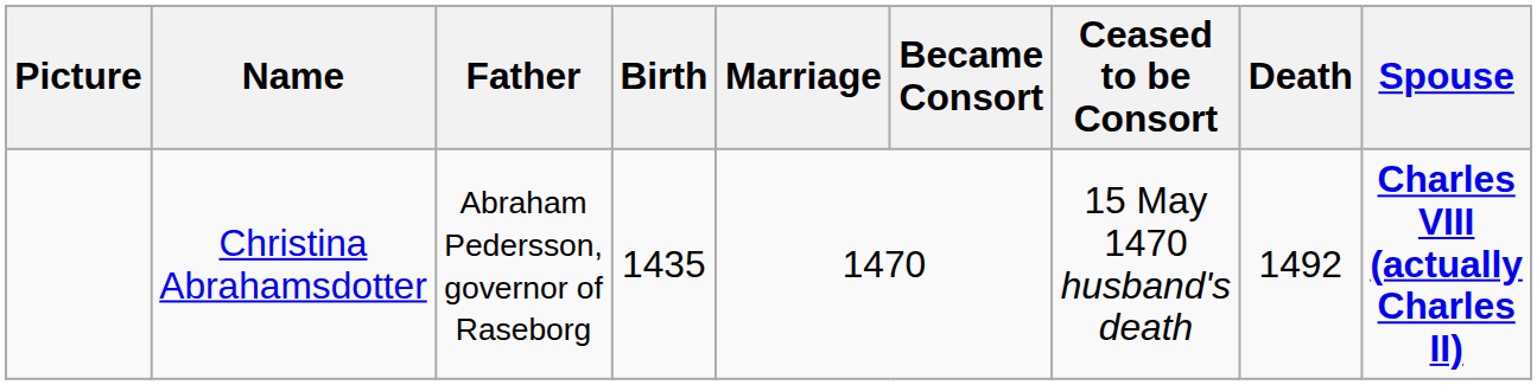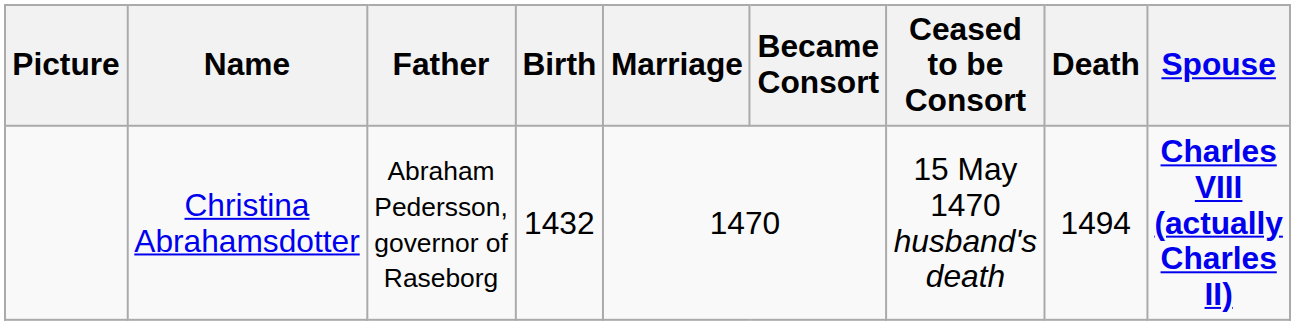Christina Abrahamsdotter | Birth: 1435 -> 1432
Christina Abrahamsdotter | Death: 1492 -> 1494
